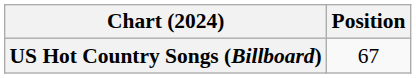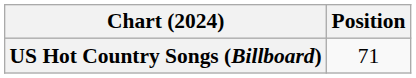US Hot Country Songs (Billboard) | Position: 67 -> 71
